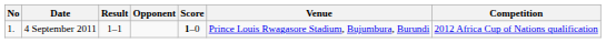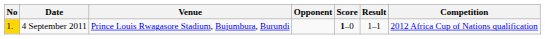columns swapped: Venue <-> Result
4 September 2011 | No: no background -> gold background
